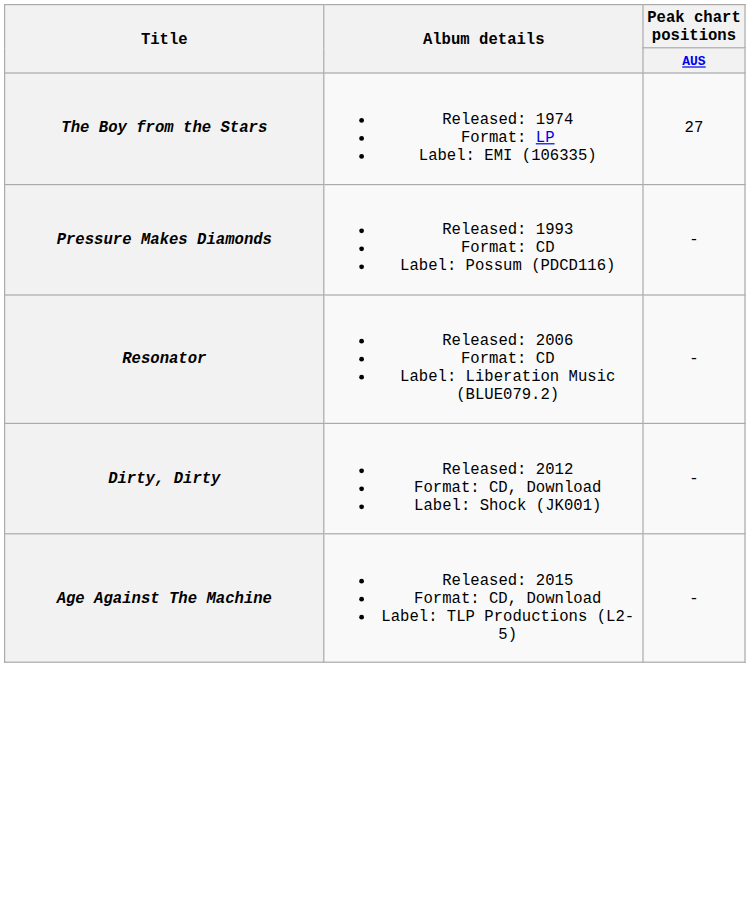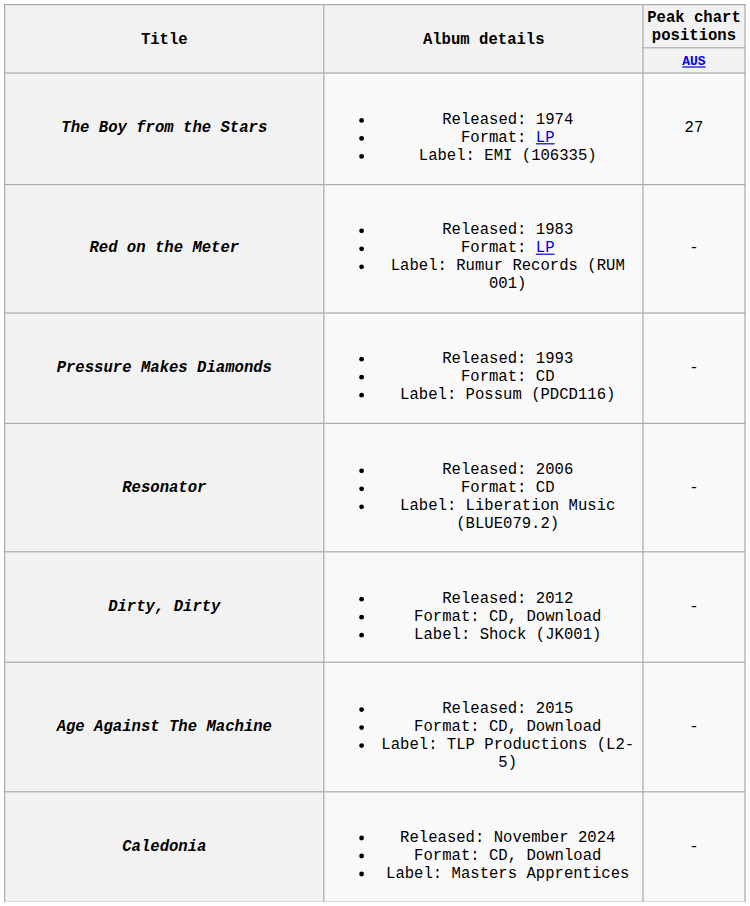+ row: Red on the Meter | Released: 1983 Format: LP Label: Rumur Records (RUM 001) | -
+ row: Caledonia | Released: November 2024 Format: CD, Download Label: Masters Apprentices | -
